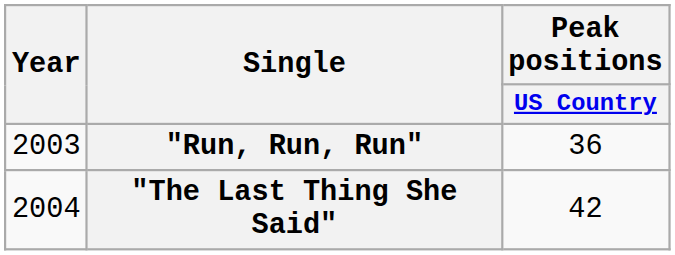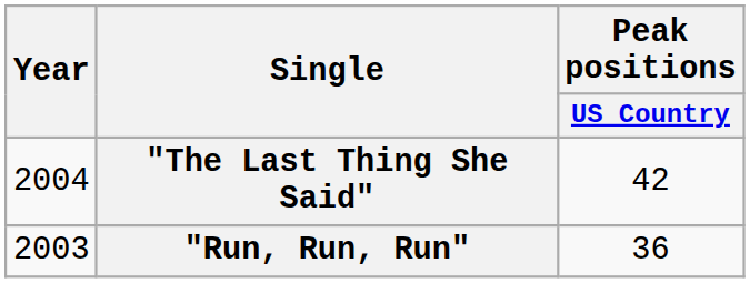rows swapped: "Run, Run, Run" <-> "The Last Thing She Said"
